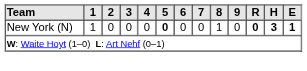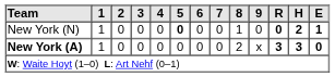New York (N) | H: 3 -> 2
+ row: New York (A) | 1 | 0 | 0 | 0 | 0 | 0 | 0 | 2 | x | 3 | 3 | 0
